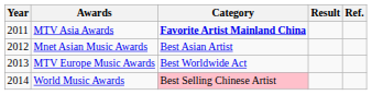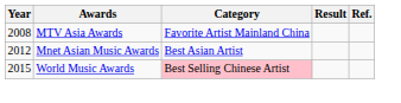MTV Asia Awards | Year: 2011 -> 2008
MTV Asia Awards | Category: bold -> normal
- row: 2013 | MTV Europe Music Awards | Best Worldwide Act
World Music Awards | Year: 2014 -> 2015
